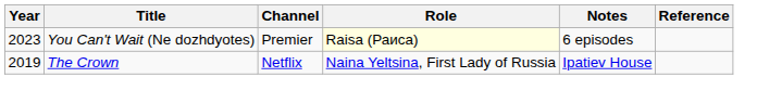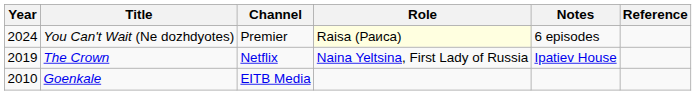You Can't Wait (Ne dozhdyotes) | Year: 2023 -> 2024
+ row: 2010 | Goenkale | EITB Media
